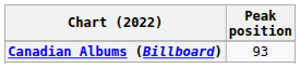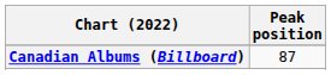Canadian Albums (Billboard) | Peak position: 93 -> 87
